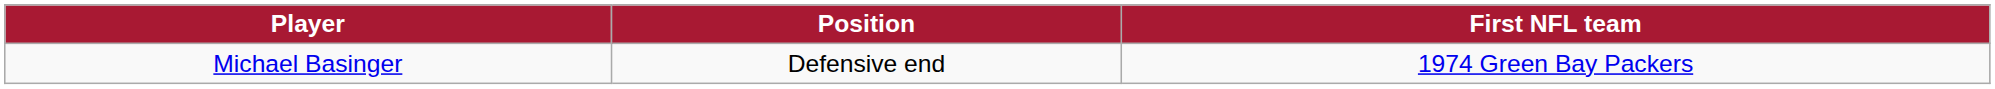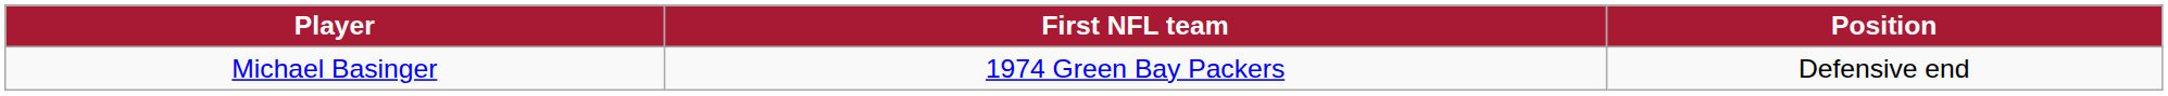columns swapped: Position <-> First NFL team
